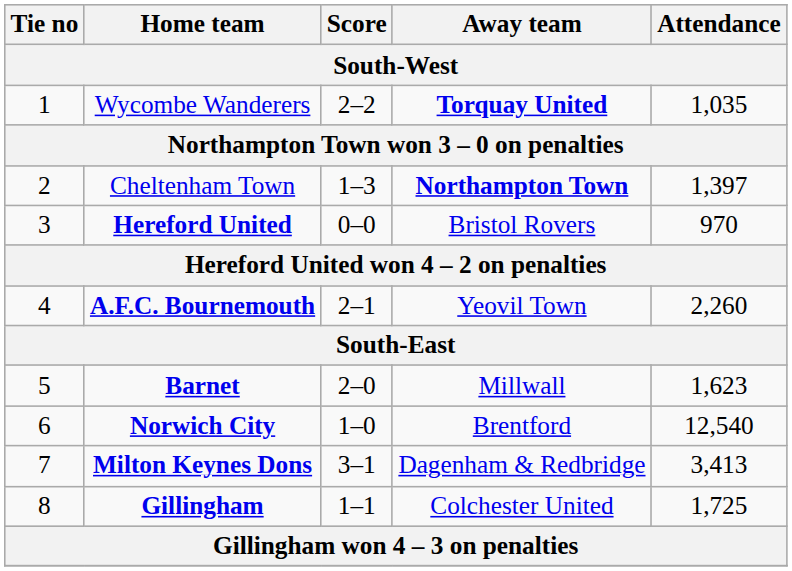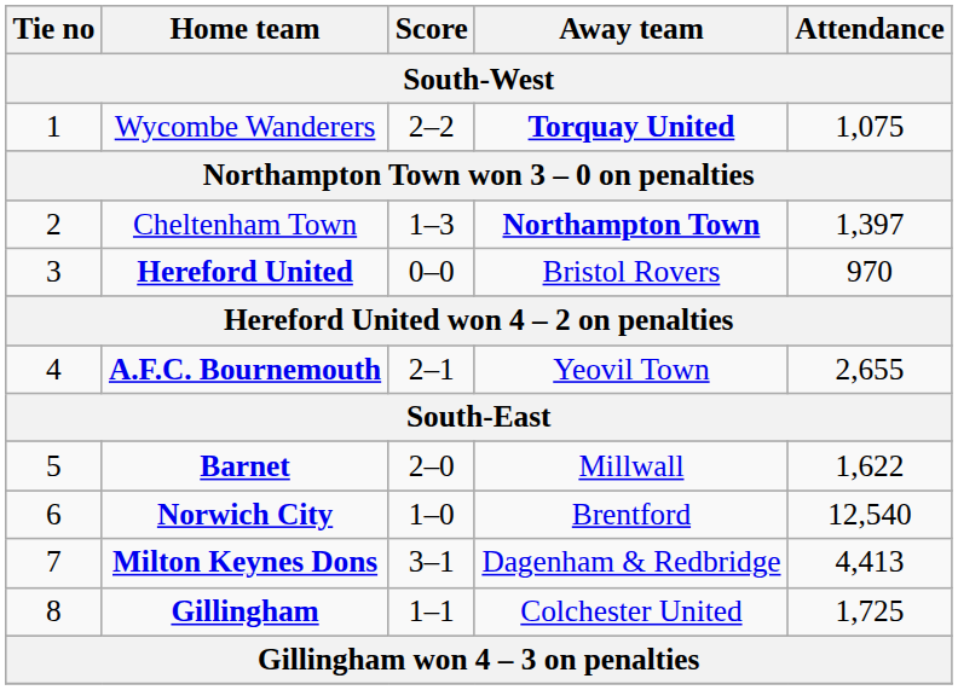Wycombe Wanderers | Attendance: 1,035 -> 1,075
A.F.C. Bournemouth | Attendance: 2,260 -> 2,655
Barnet | Attendance: 1,623 -> 1,622
Milton Keynes Dons | Attendance: 3,413 -> 4,413
